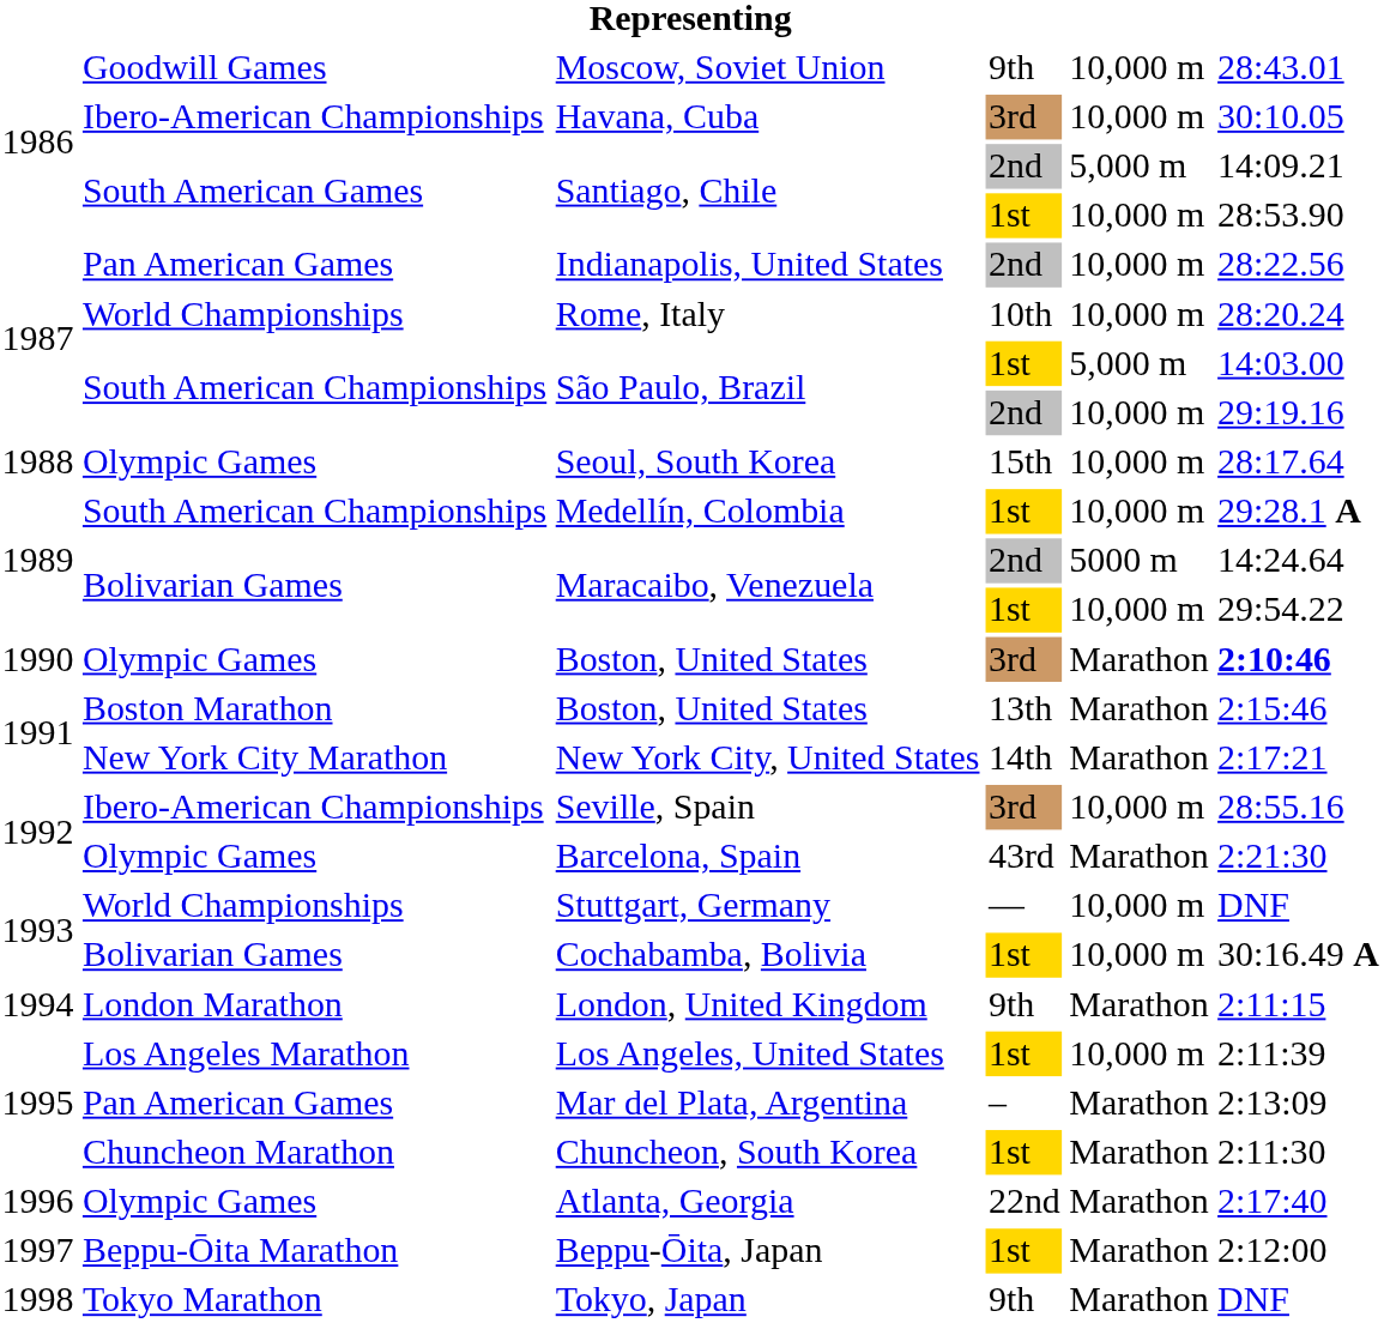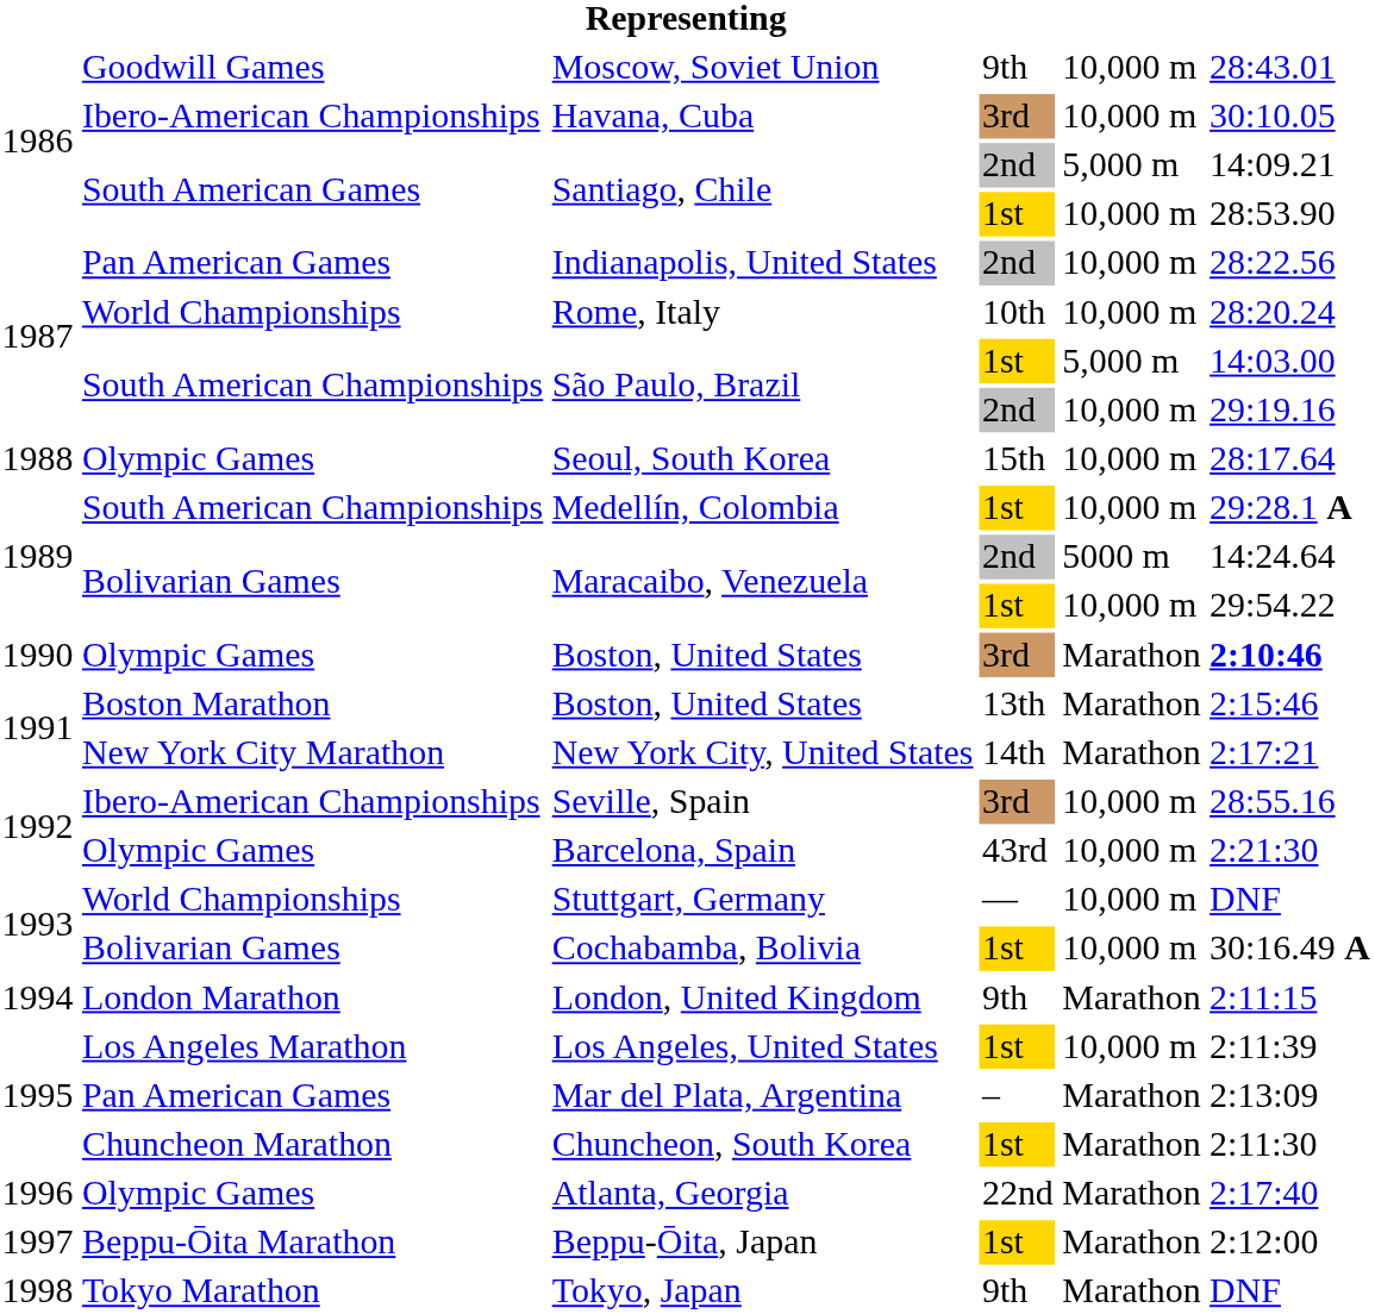Barcelona, Spain | column 5: Marathon -> 10,000 m
